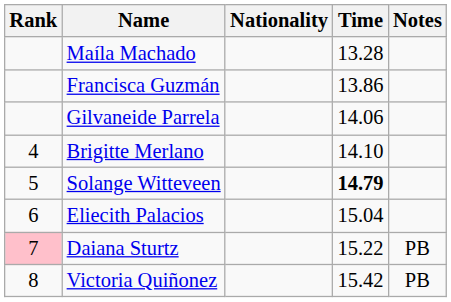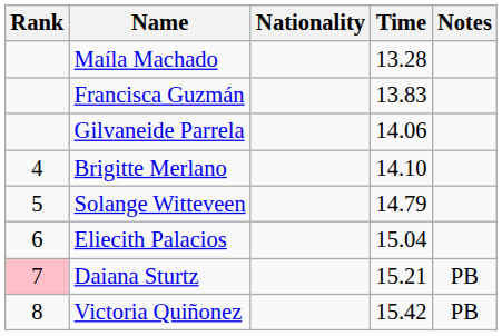Francisca Guzmán | Time: 13.86 -> 13.83
Solange Witteveen | Time: bold -> normal
Daiana Sturtz | Time: 15.22 -> 15.21
